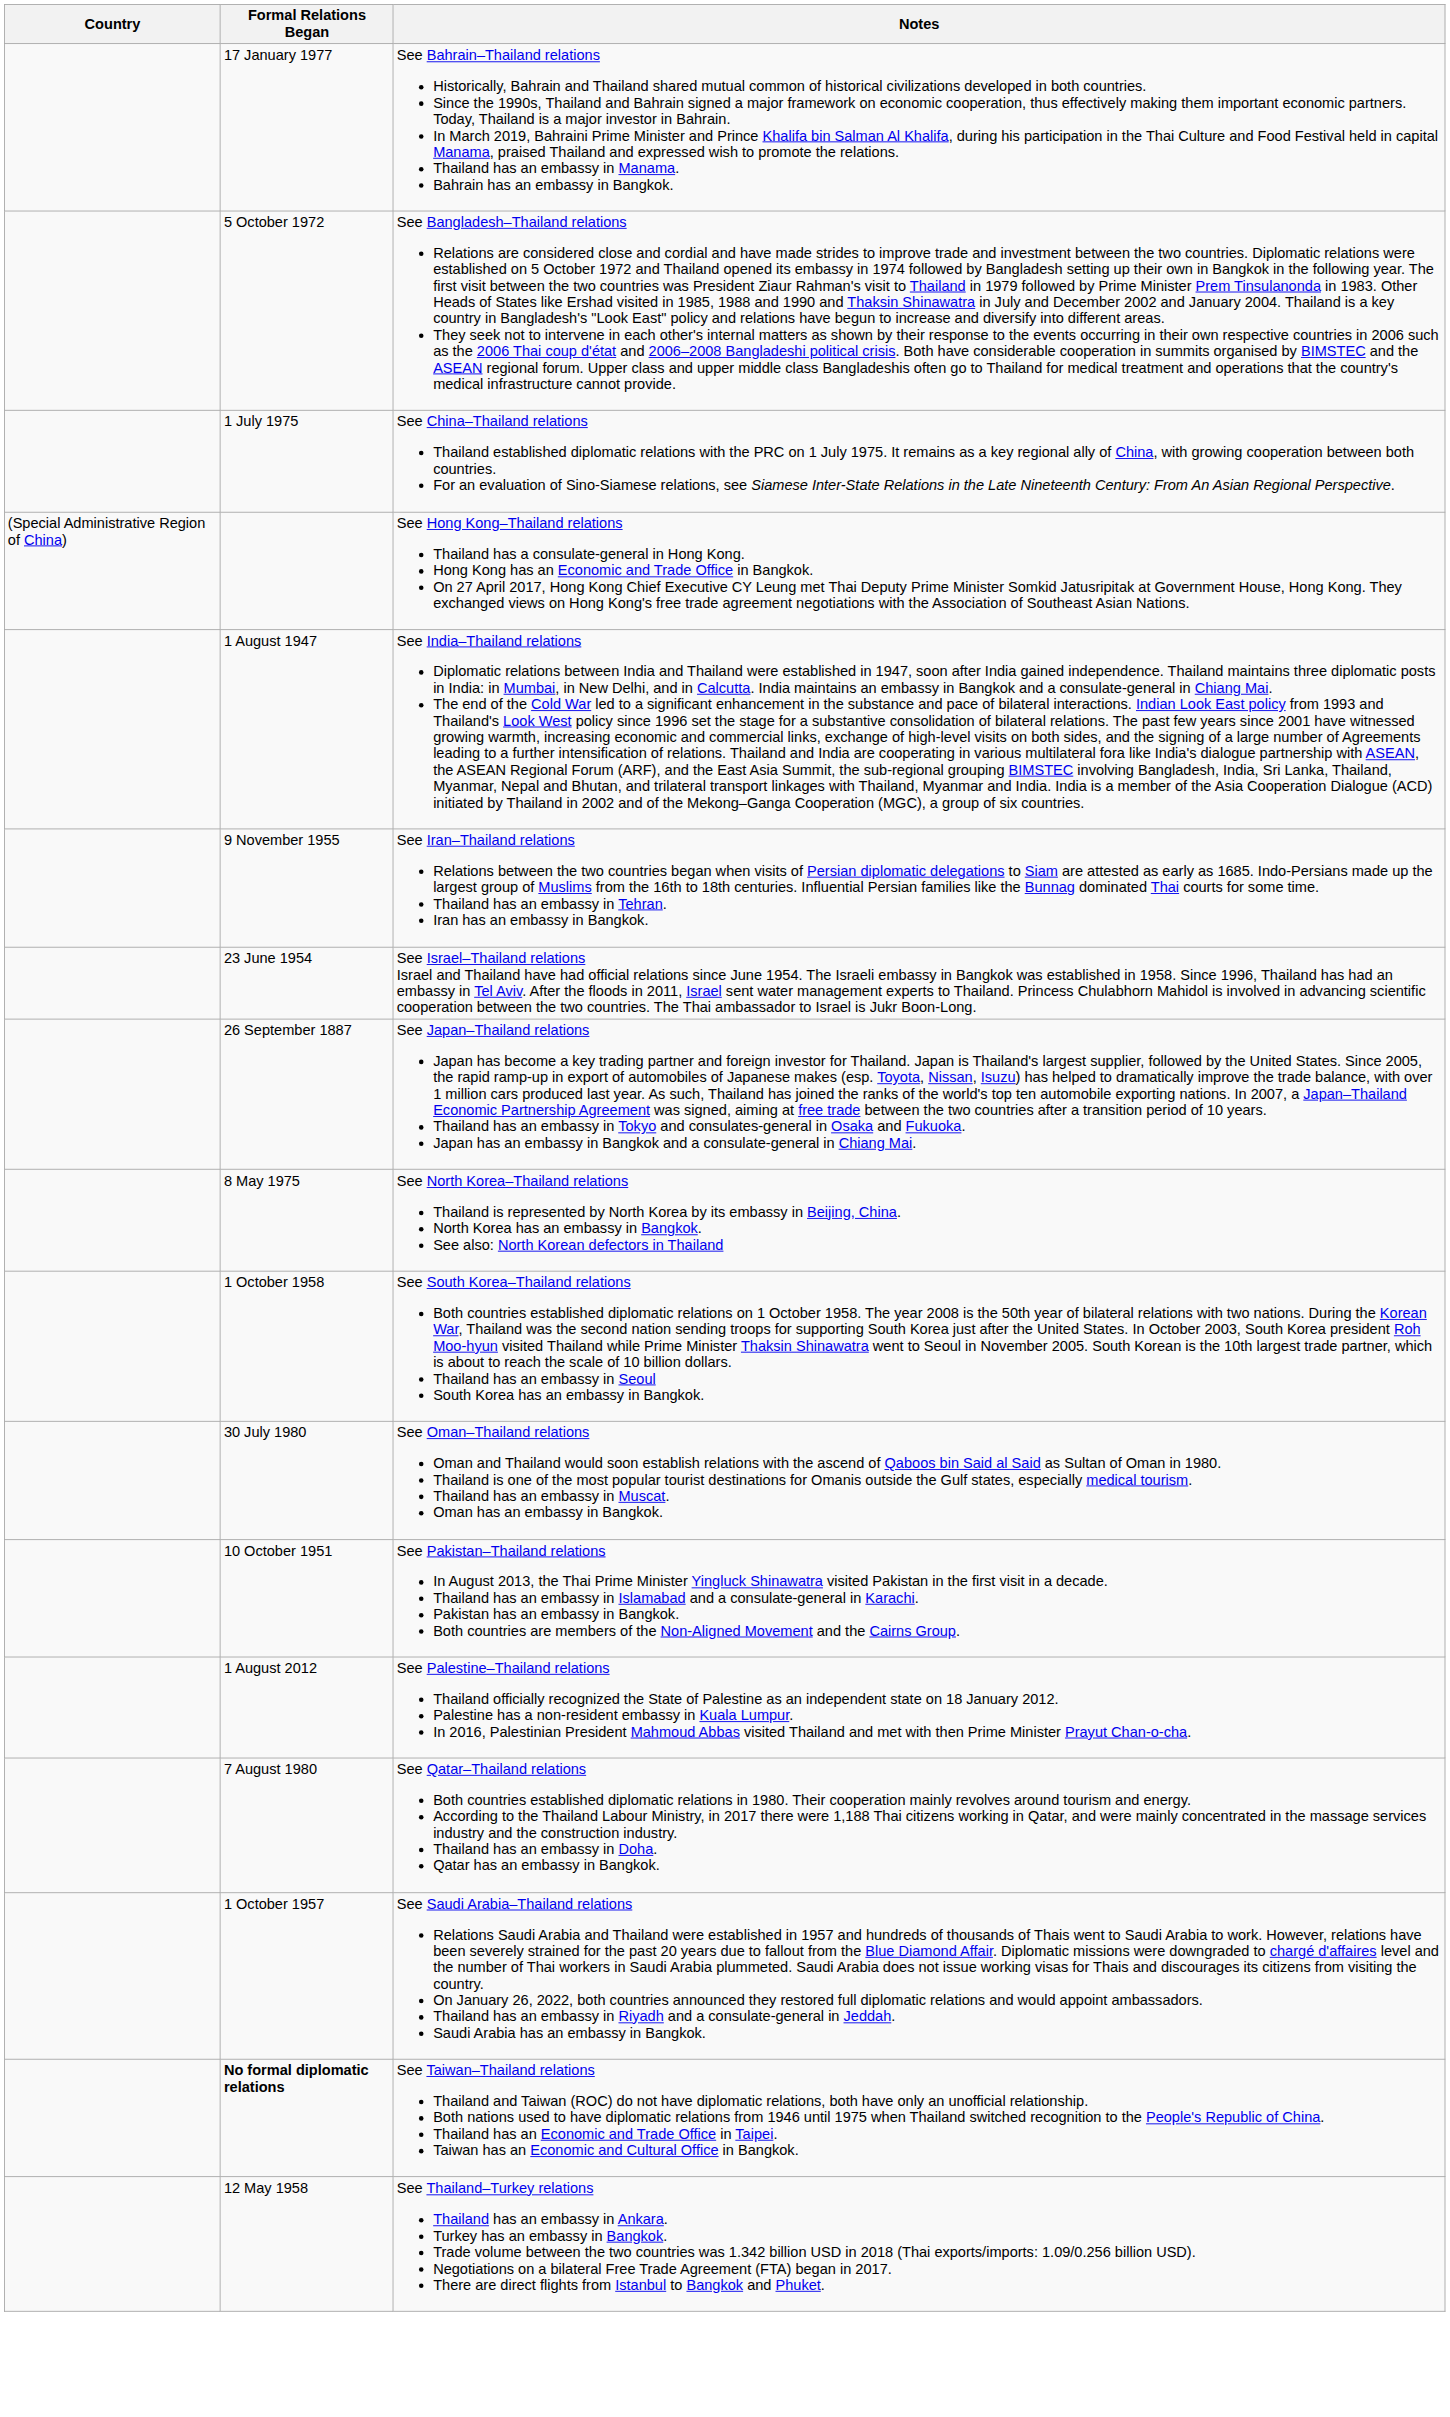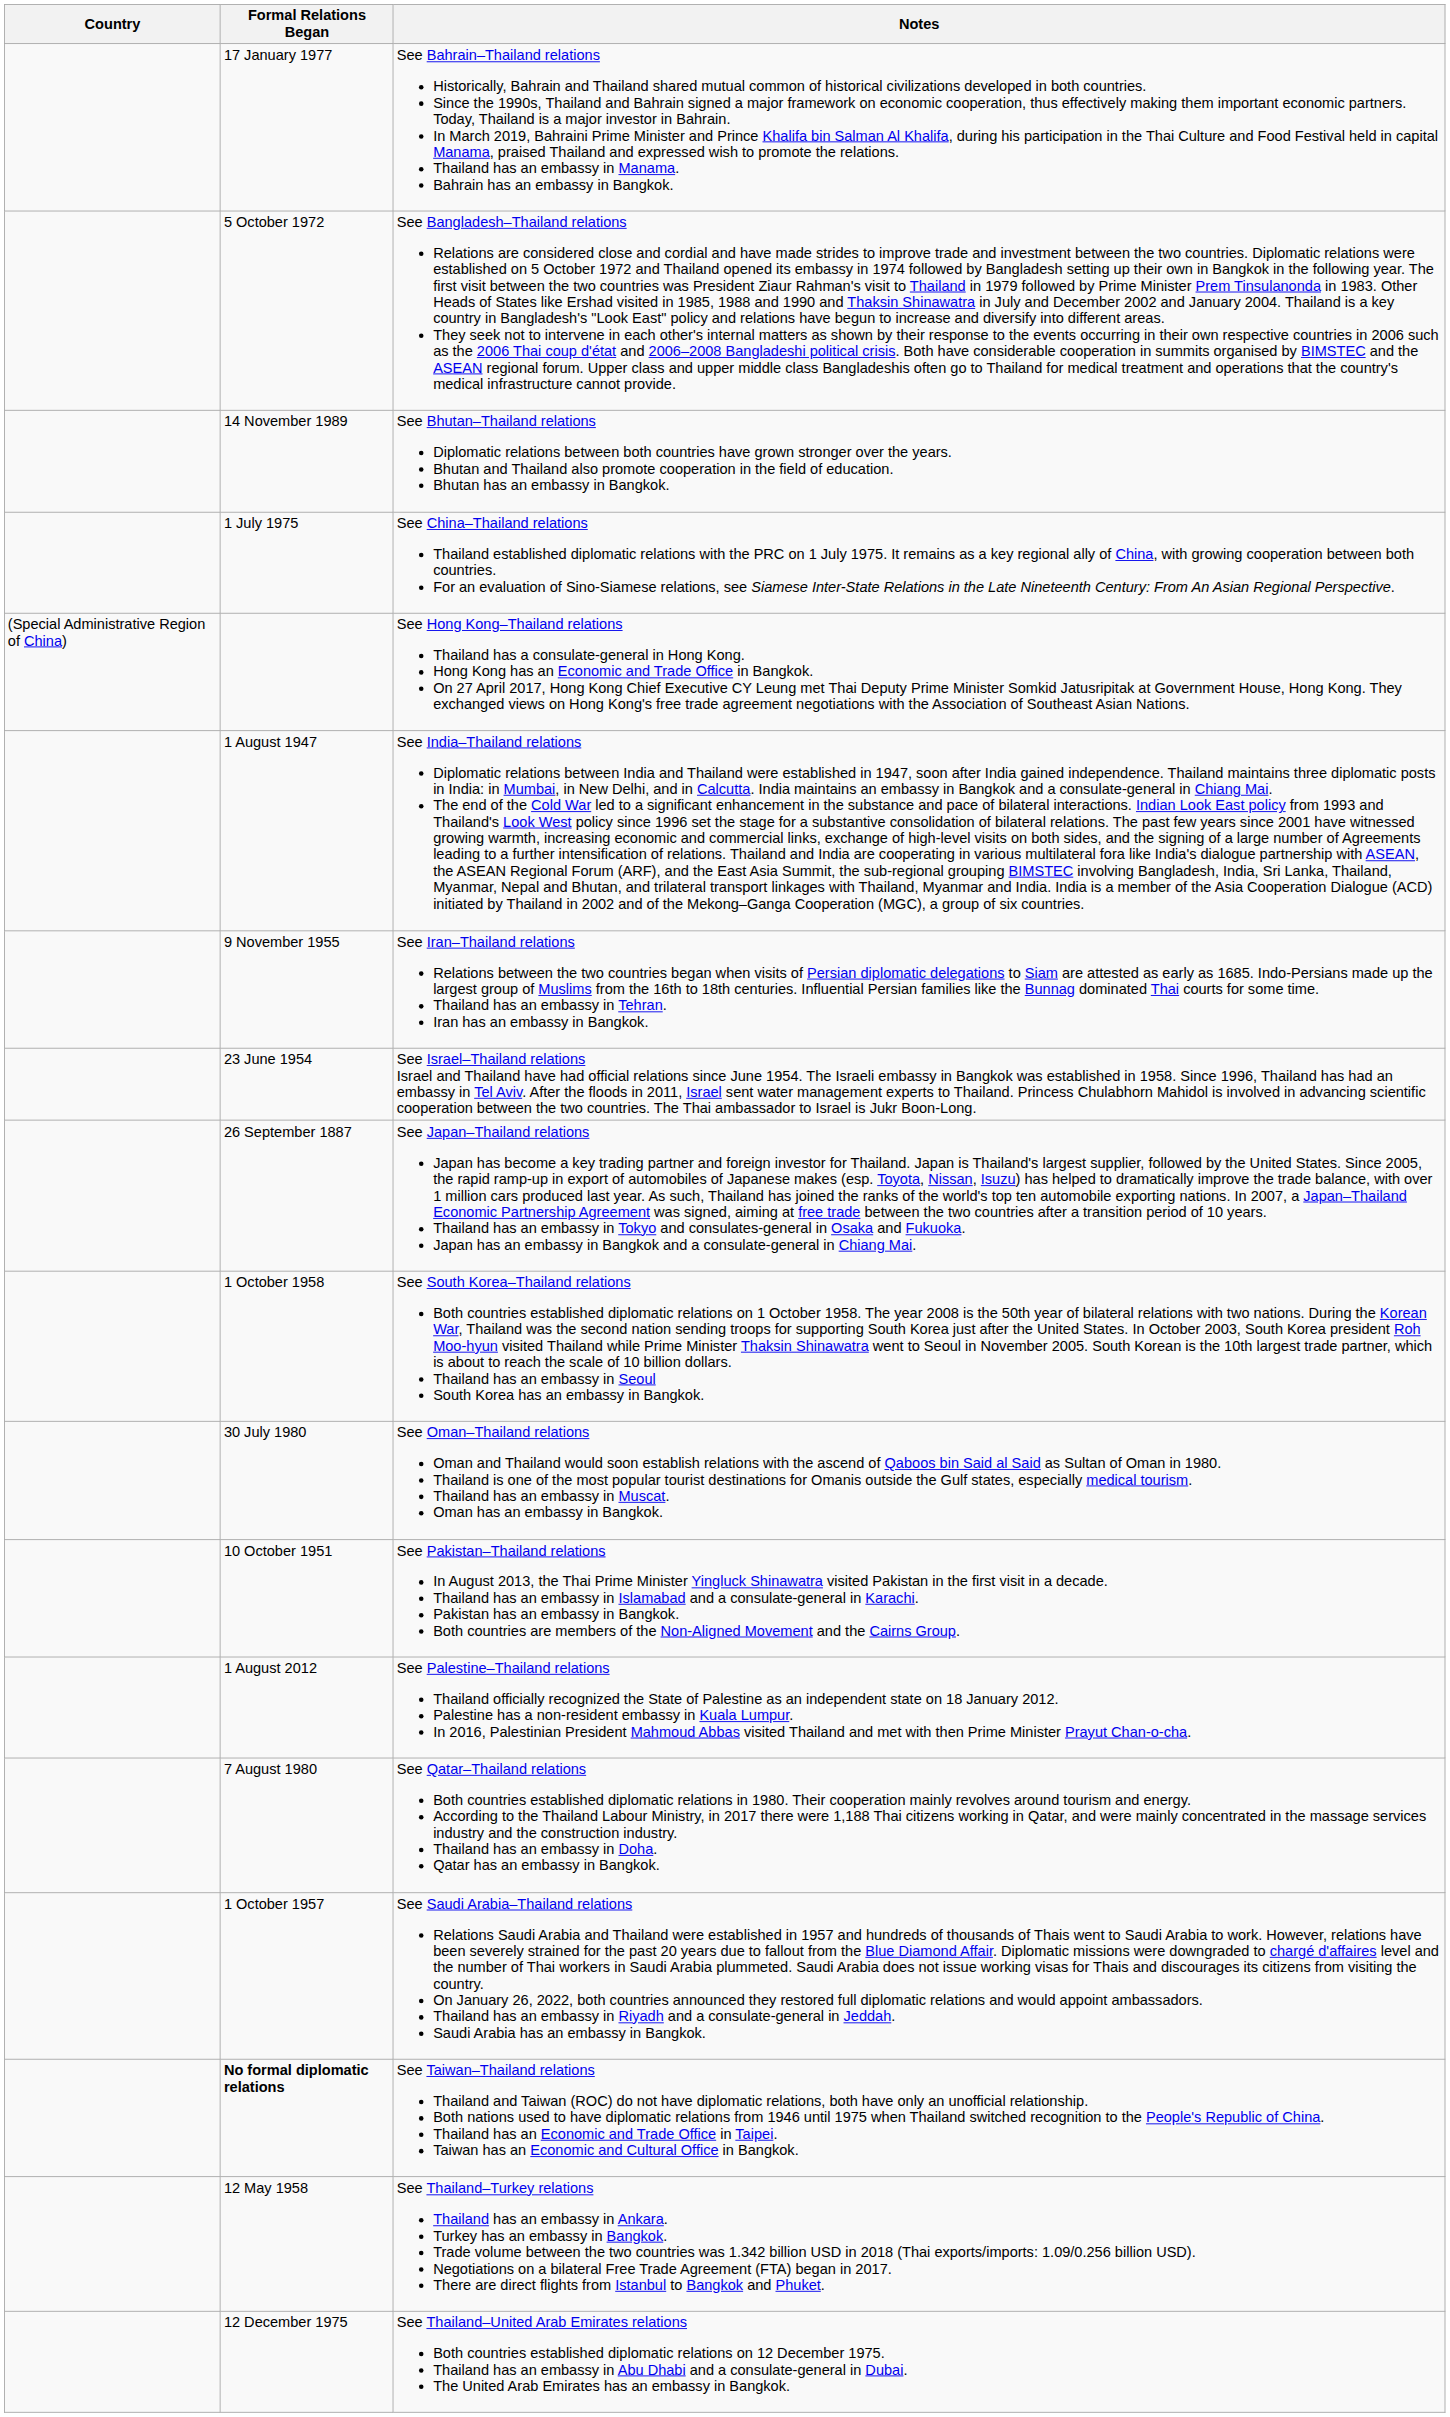+ row: 14 November 1989 | See Bhutan–Thailand relations Diplomatic relations between both countries have grown stronger over the years. Bhutan and Thailand also promote cooperation in the field of education. Bhutan has an embassy in Bangkok.
- row: 8 May 1975 | See North Korea–Thailand relations Thailand is represented by North Korea by its embassy in Beijing, China. North Korea has an embassy in Bangkok. See also: North Korean defectors in Thailand
+ row: 12 December 1975 | See Thailand–United Arab Emirates relations Both countries established diplomatic relations on 12 December 1975. Thailand has an embassy in Abu Dhabi and a consulate-general in Dubai. The United Arab Emirates has an embassy in Bangkok.
